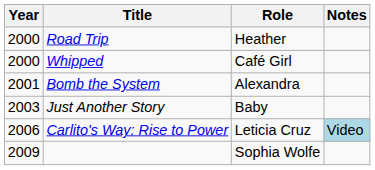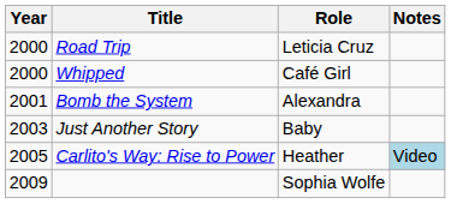Road Trip | Role: Heather -> Leticia Cruz
Carlito's Way: Rise to Power | Year: 2006 -> 2005
Carlito's Way: Rise to Power | Role: Leticia Cruz -> Heather
